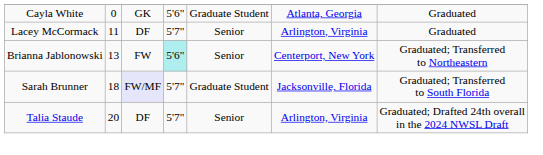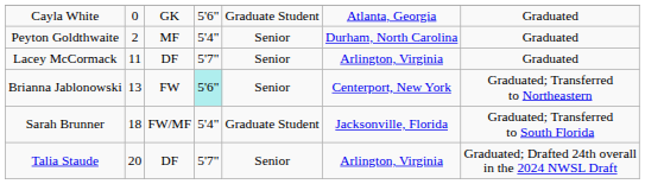+ row: Peyton Goldthwaite | 2 | MF | 5'4" | Senior | Durham, North Carolina | Graduated
Sarah Brunner | column 3: lavender background -> no background
Sarah Brunner | column 4: 5'7" -> 5'4"
